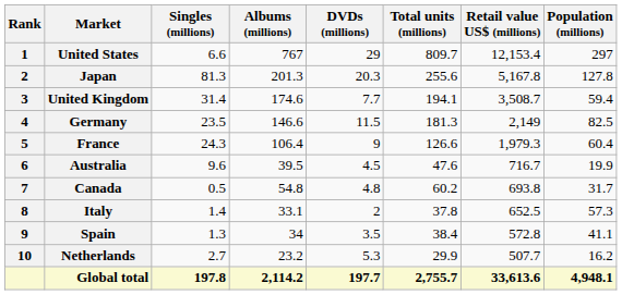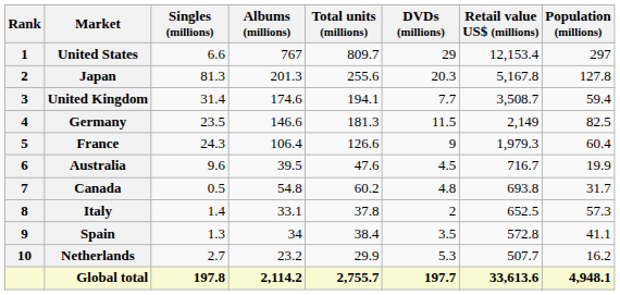columns swapped: DVDs (millions) <-> Total units (millions)
